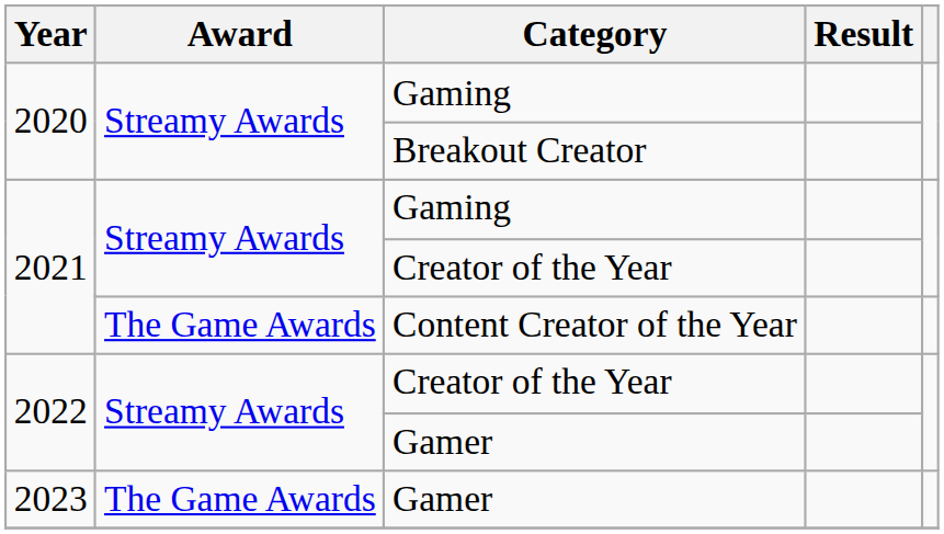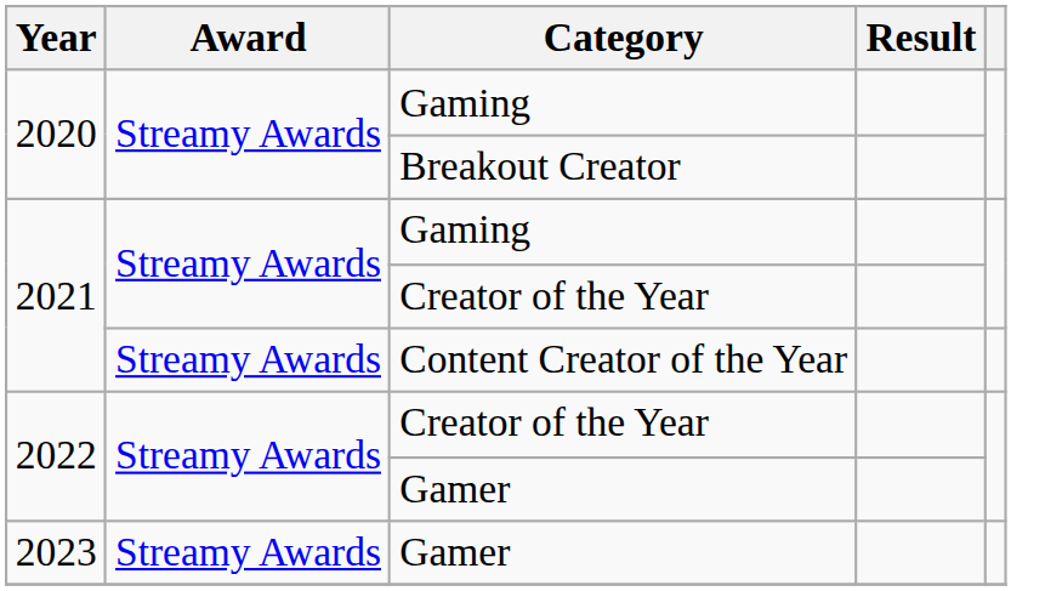Content Creator of the Year | Award: The Game Awards -> Streamy Awards
2023 / Gamer | Award: The Game Awards -> Streamy Awards
